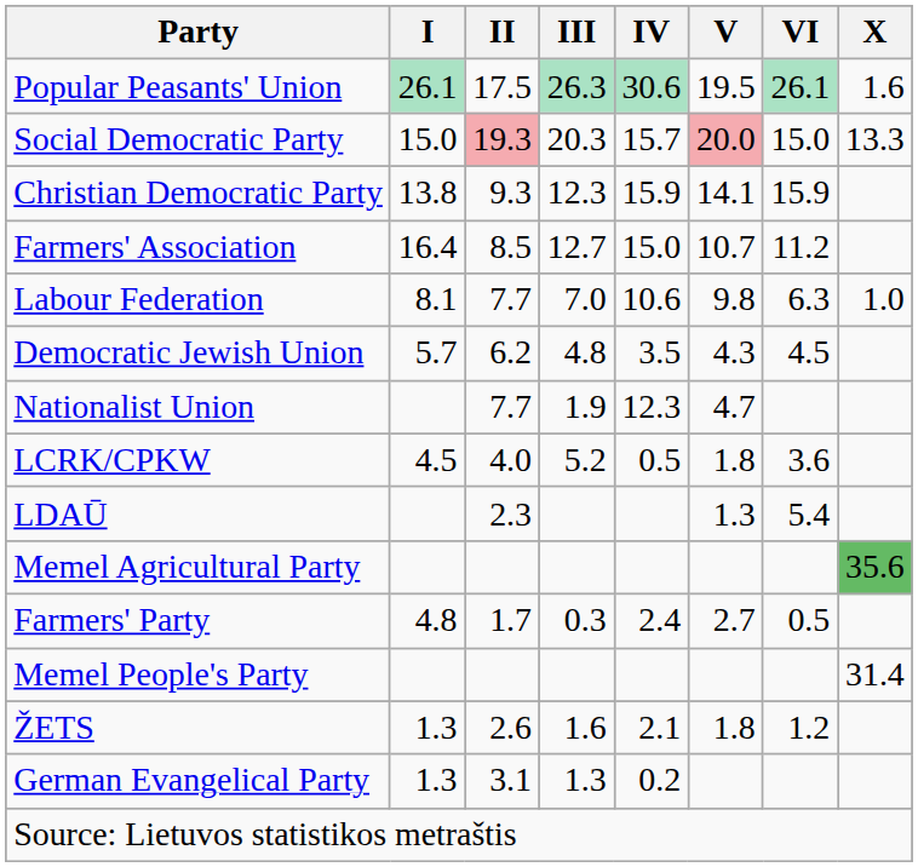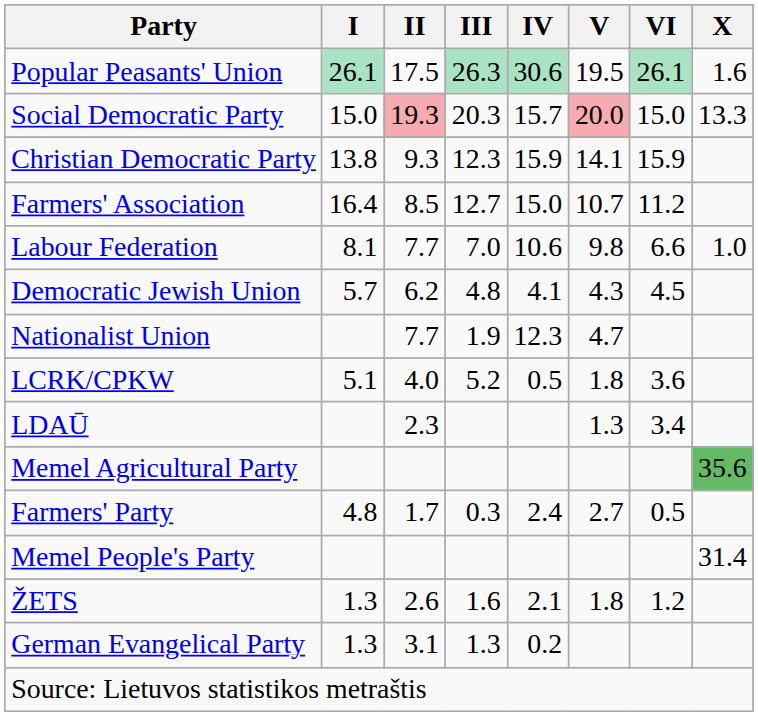Labour Federation | VI: 6.3 -> 6.6
Democratic Jewish Union | IV: 3.5 -> 4.1
LCRK/CPKW | I: 4.5 -> 5.1
LDAŪ | VI: 5.4 -> 3.4
